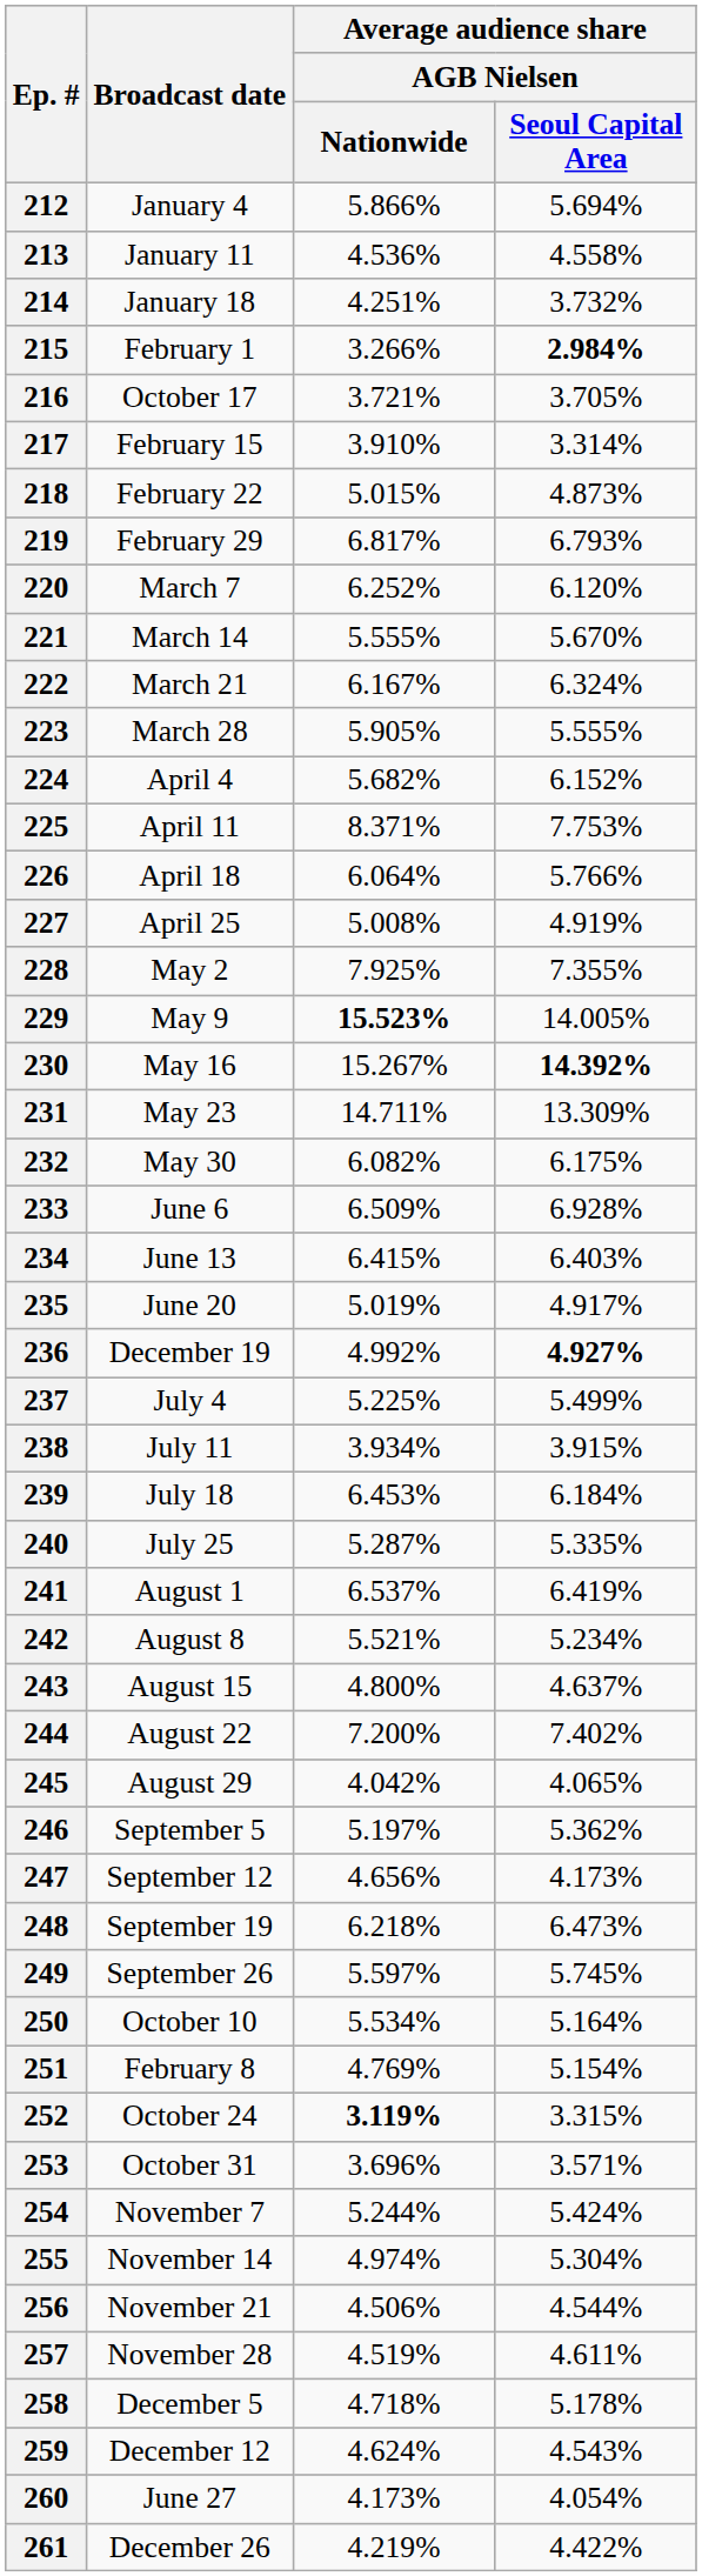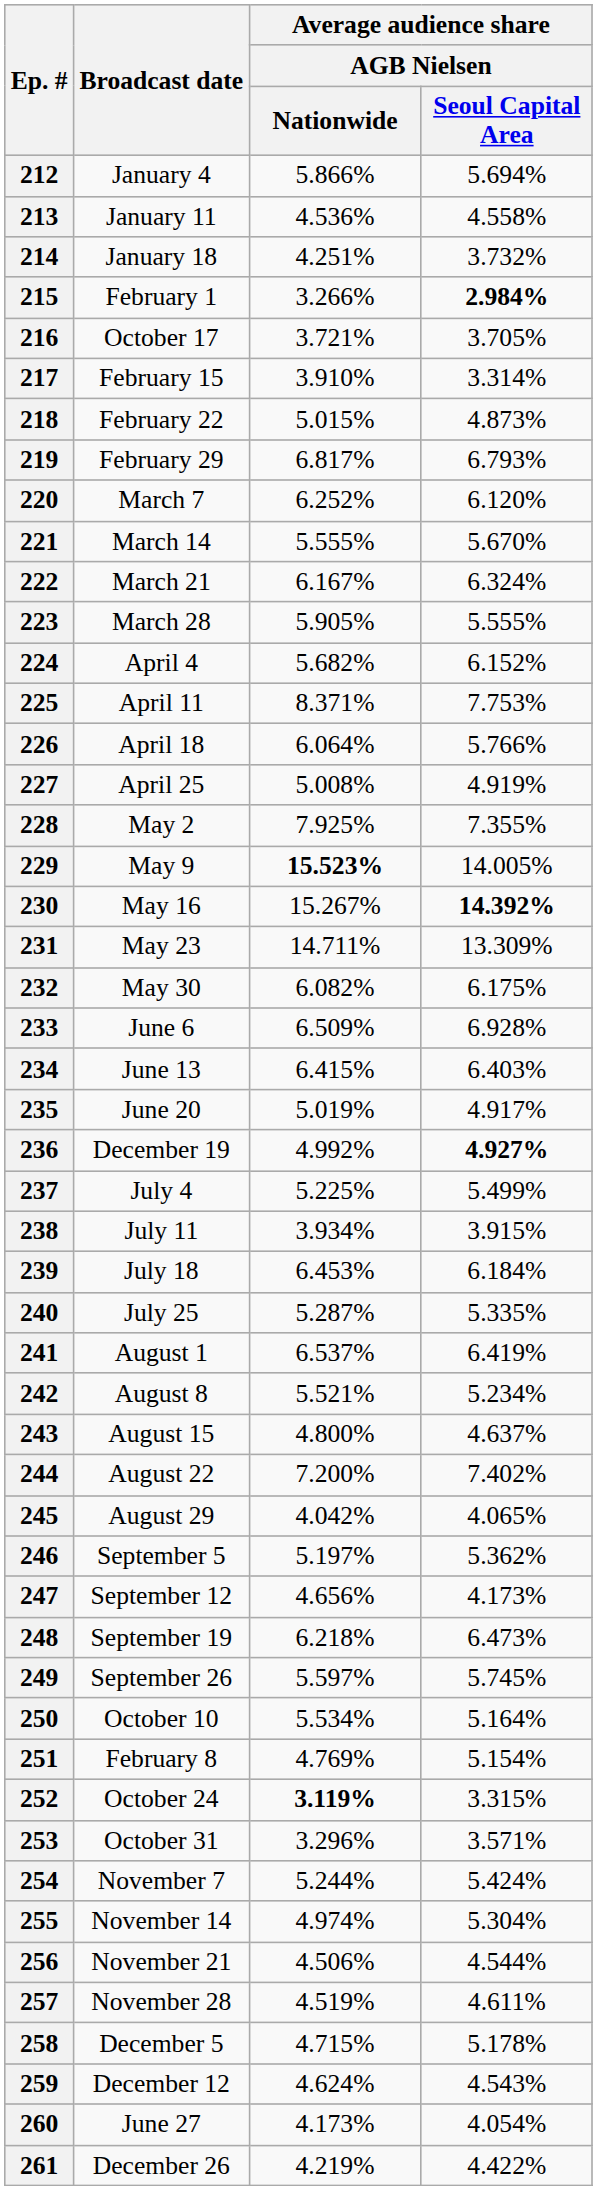253 | Average audience share / AGB Nielsen / Nationwide: 3.696% -> 3.296%
258 | Average audience share / AGB Nielsen / Nationwide: 4.718% -> 4.715%
